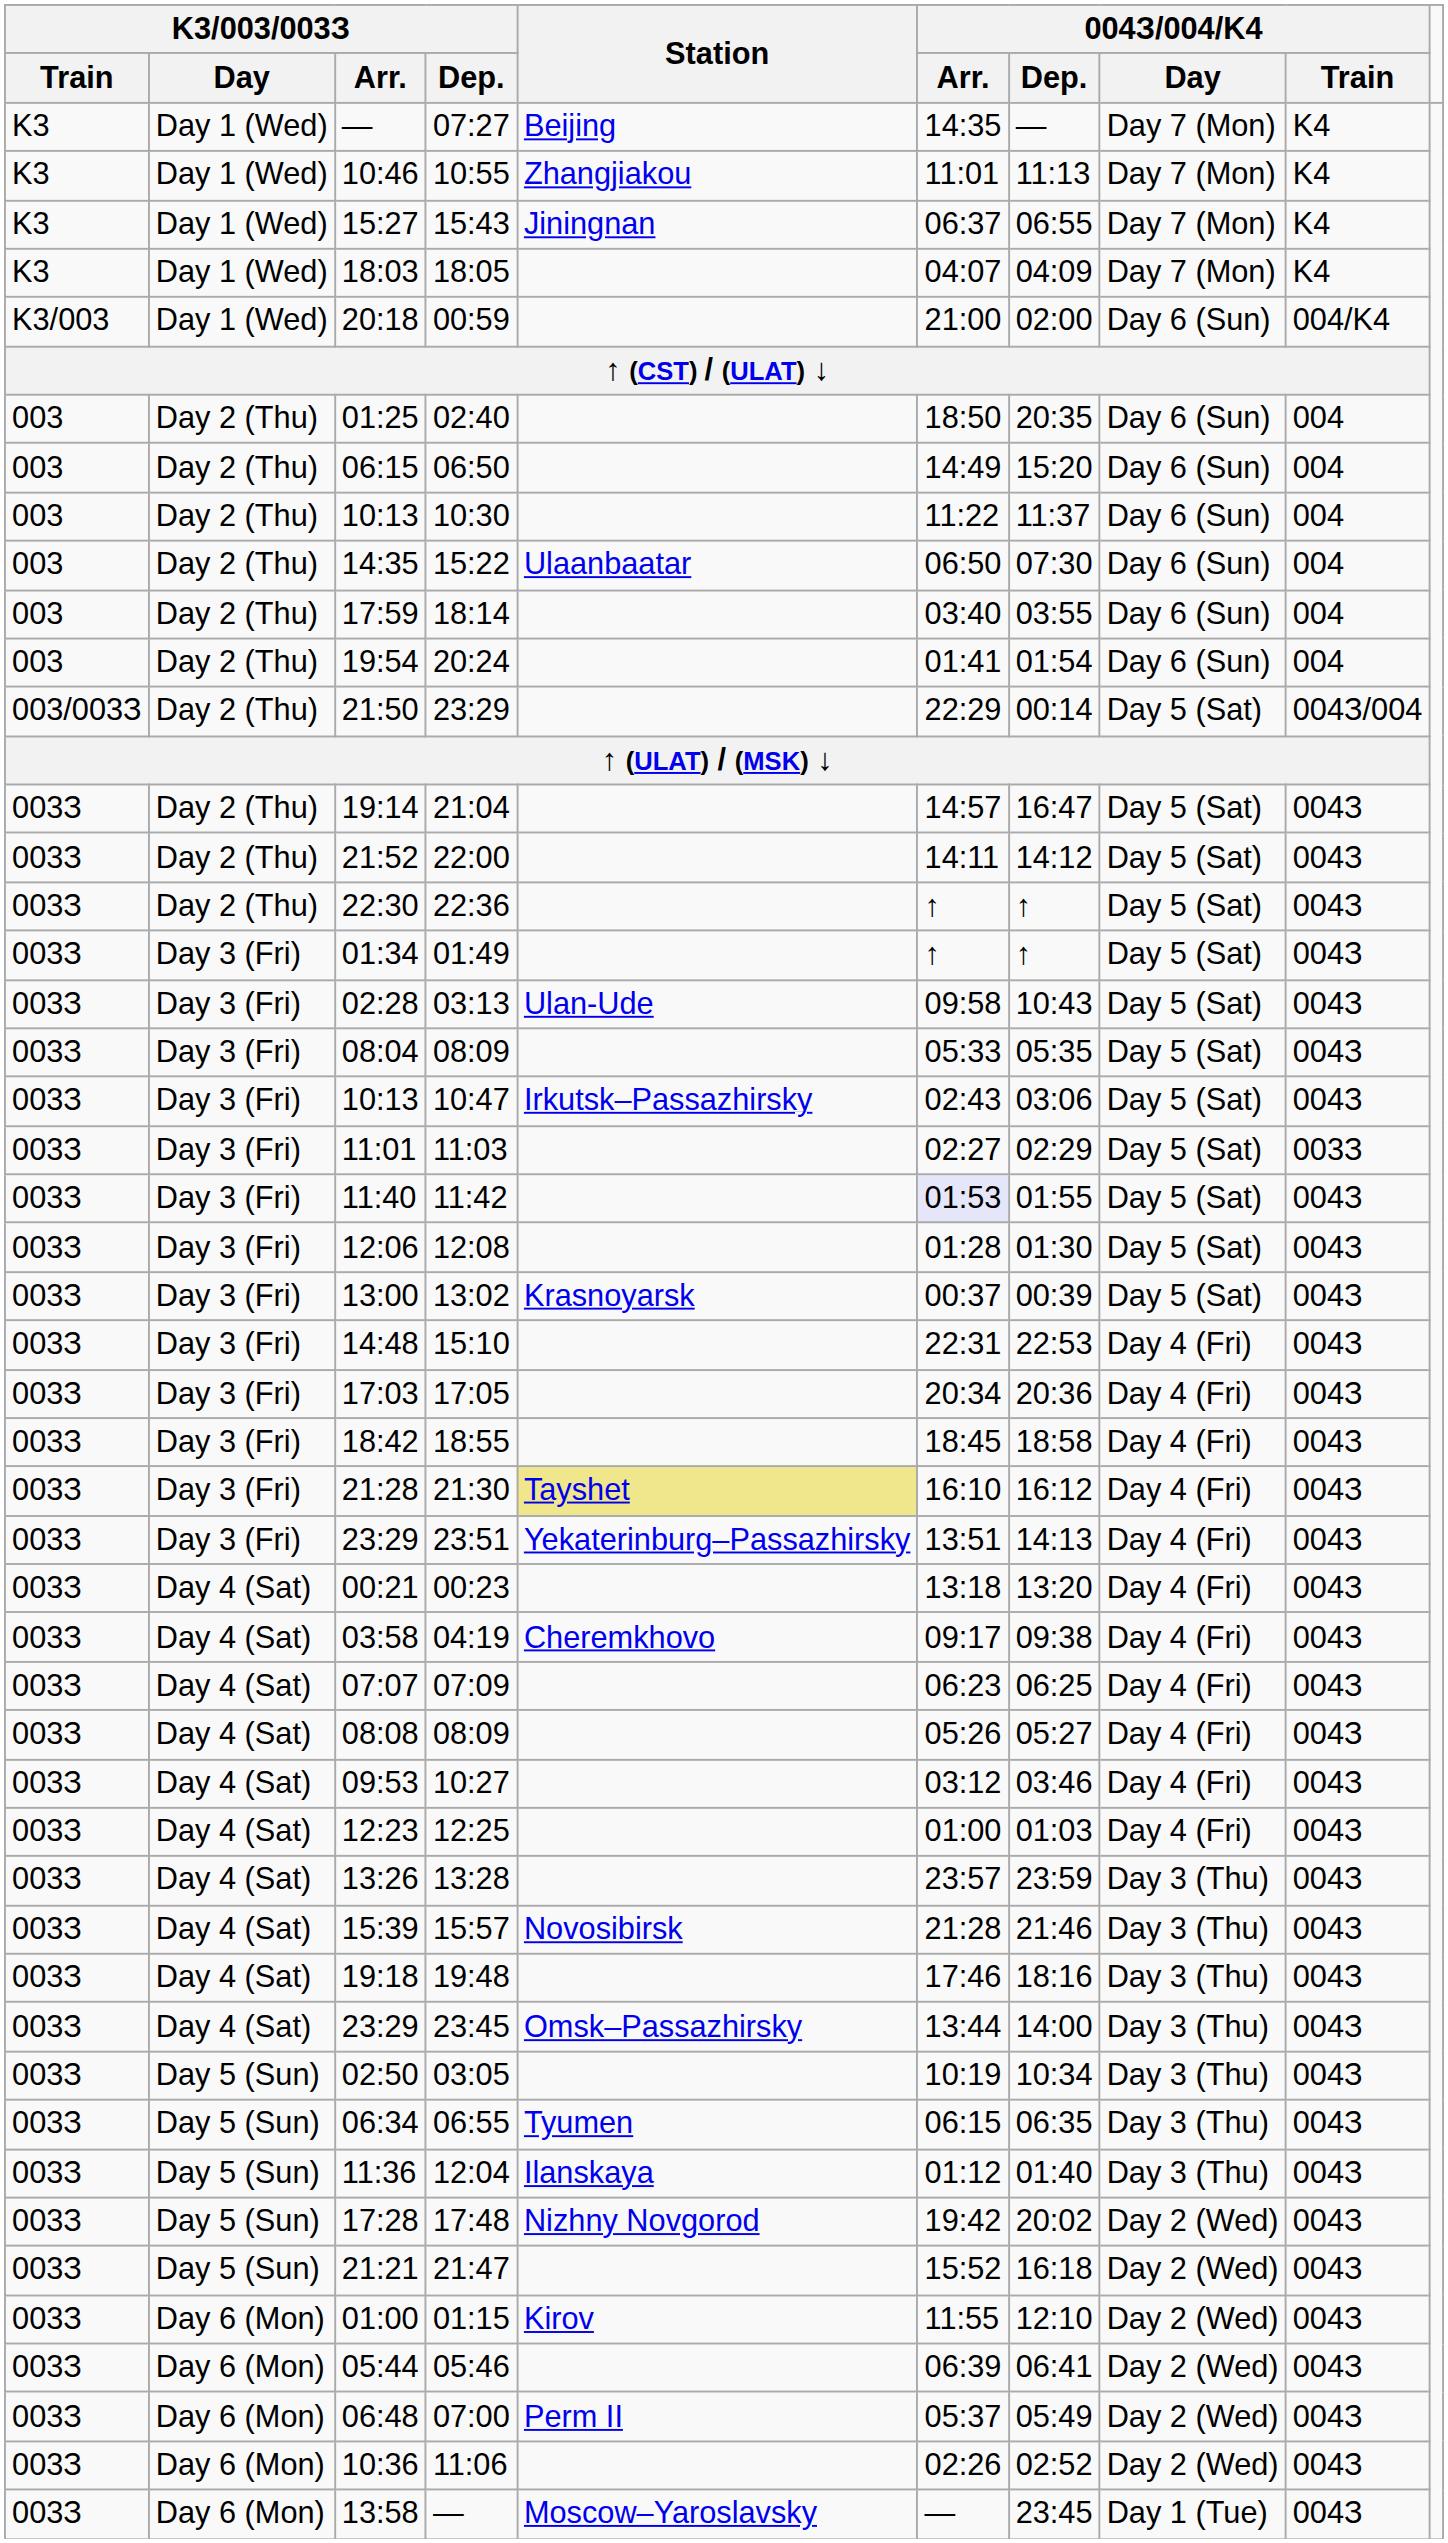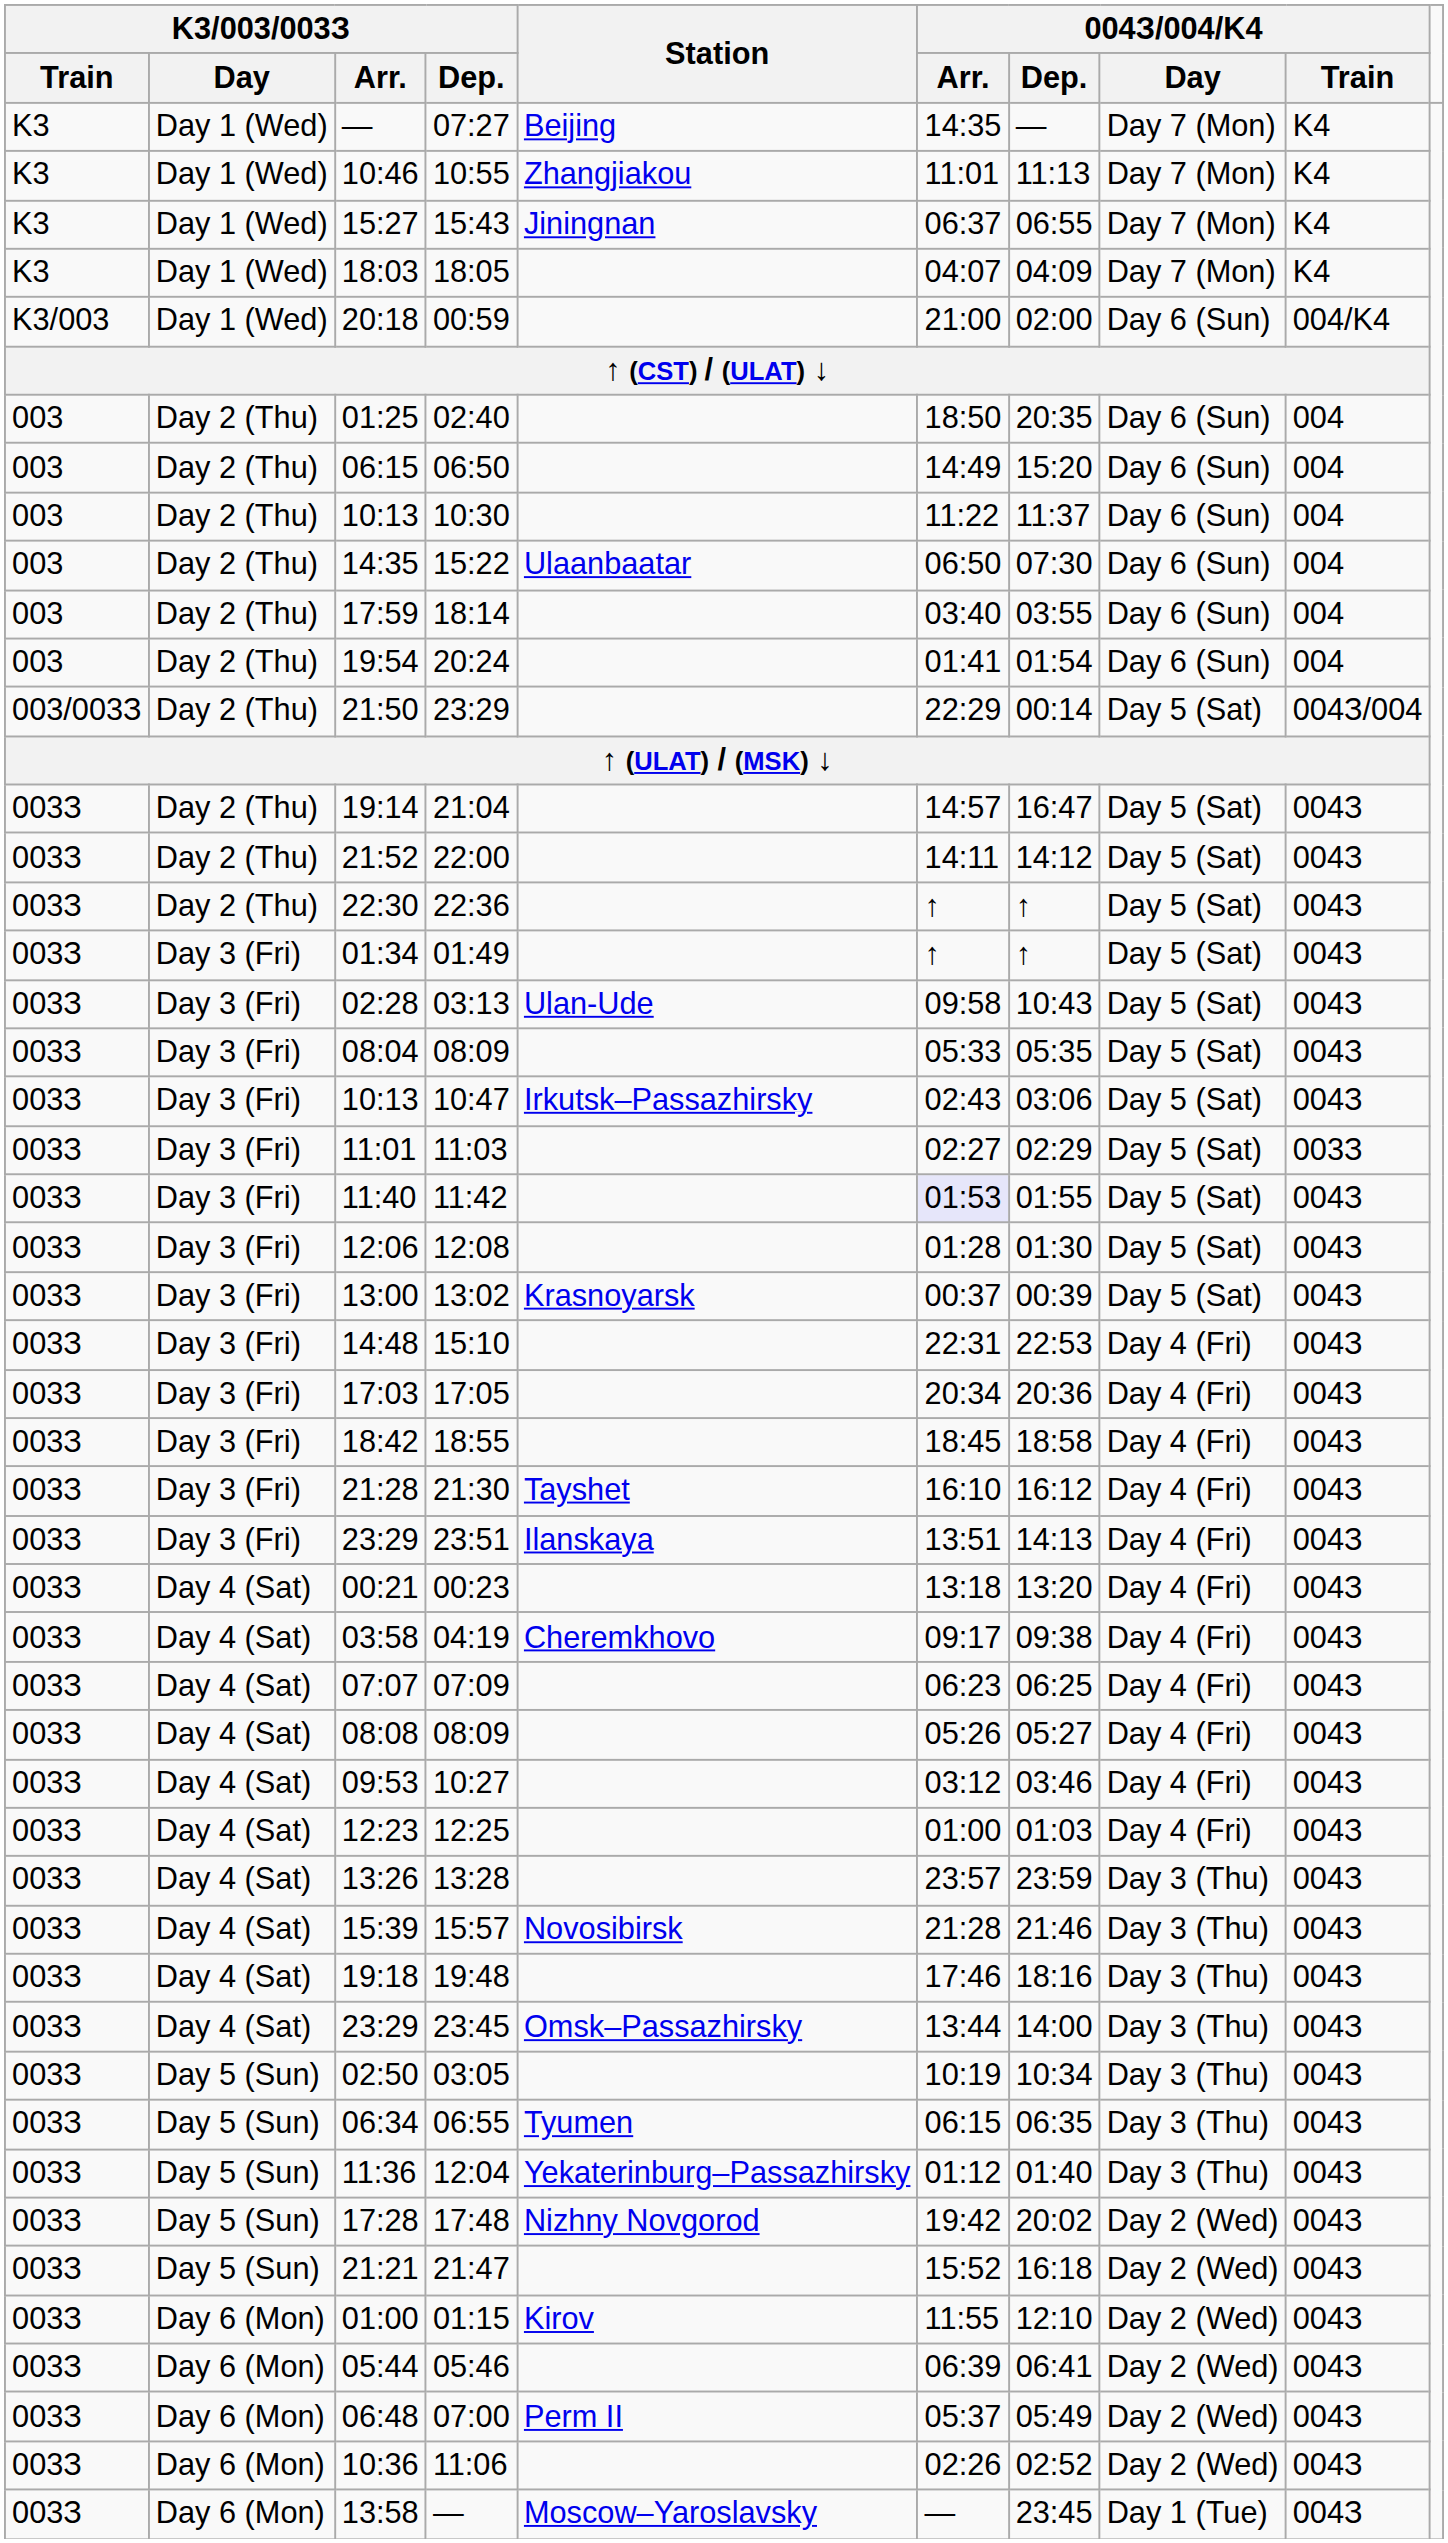21:30 | Station: khaki background -> no background
23:51 | Station: Yekaterinburg–Passazhirsky -> Ilanskaya
12:04 | Station: Ilanskaya -> Yekaterinburg–Passazhirsky
